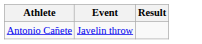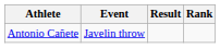+ column: Rank
